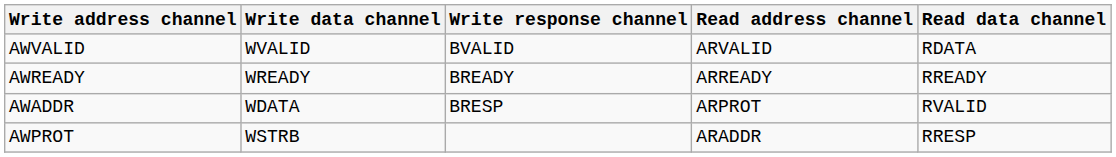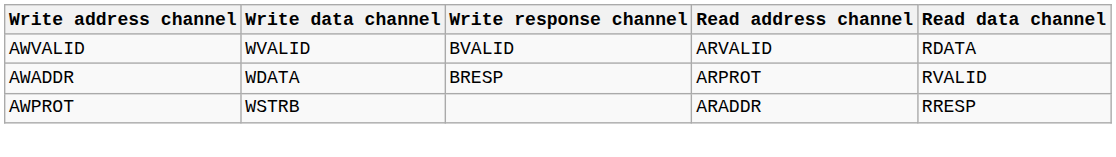- row: AWREADY | WREADY | BREADY | ARREADY | RREADY
